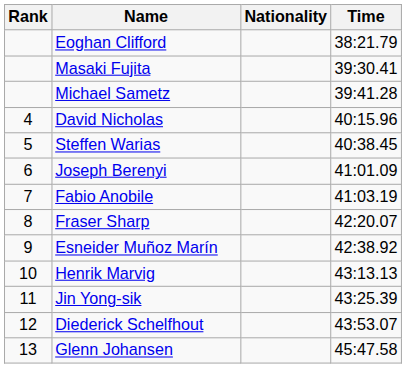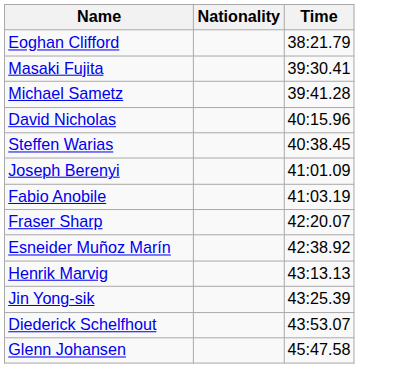- column: Rank | 4 | 5 | 6 | 7 | 8 | 9 | 10 | 11 | 12 | 13
